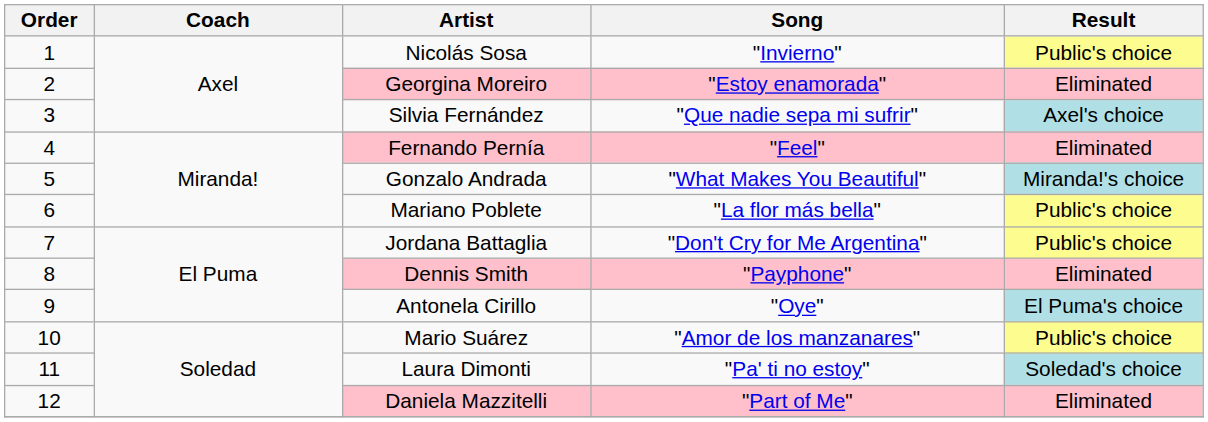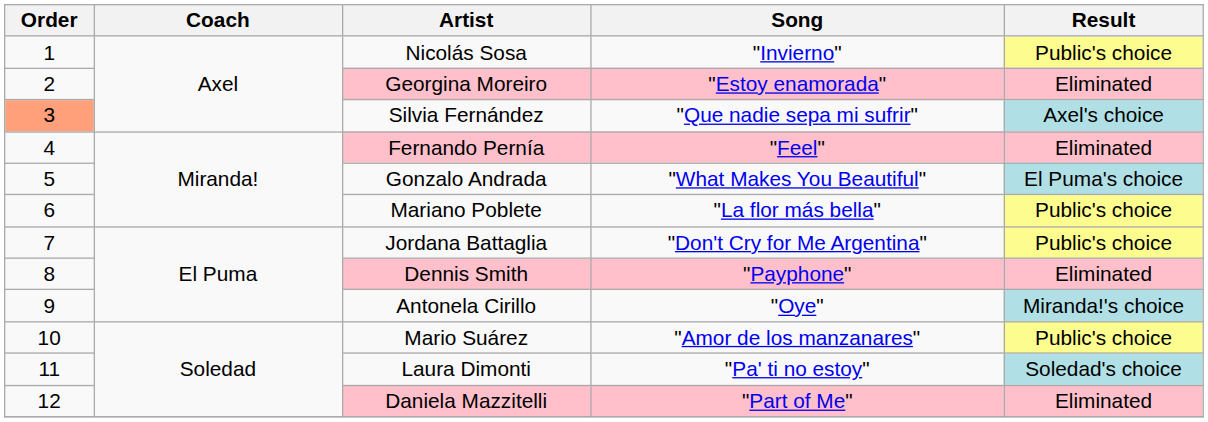Silvia Fernández | Order: no background -> lightsalmon background
Gonzalo Andrada | Result: Miranda!'s choice -> El Puma's choice
Antonela Cirillo | Result: El Puma's choice -> Miranda!'s choice
